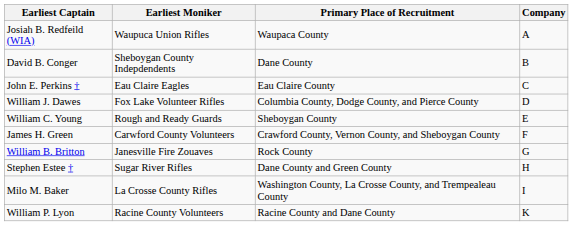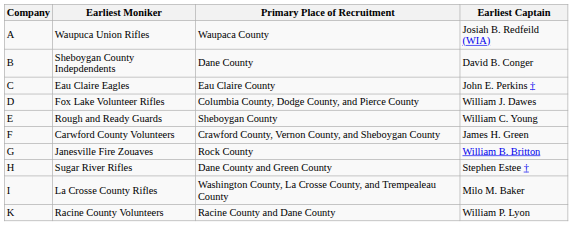columns swapped: Company <-> Earliest Captain
